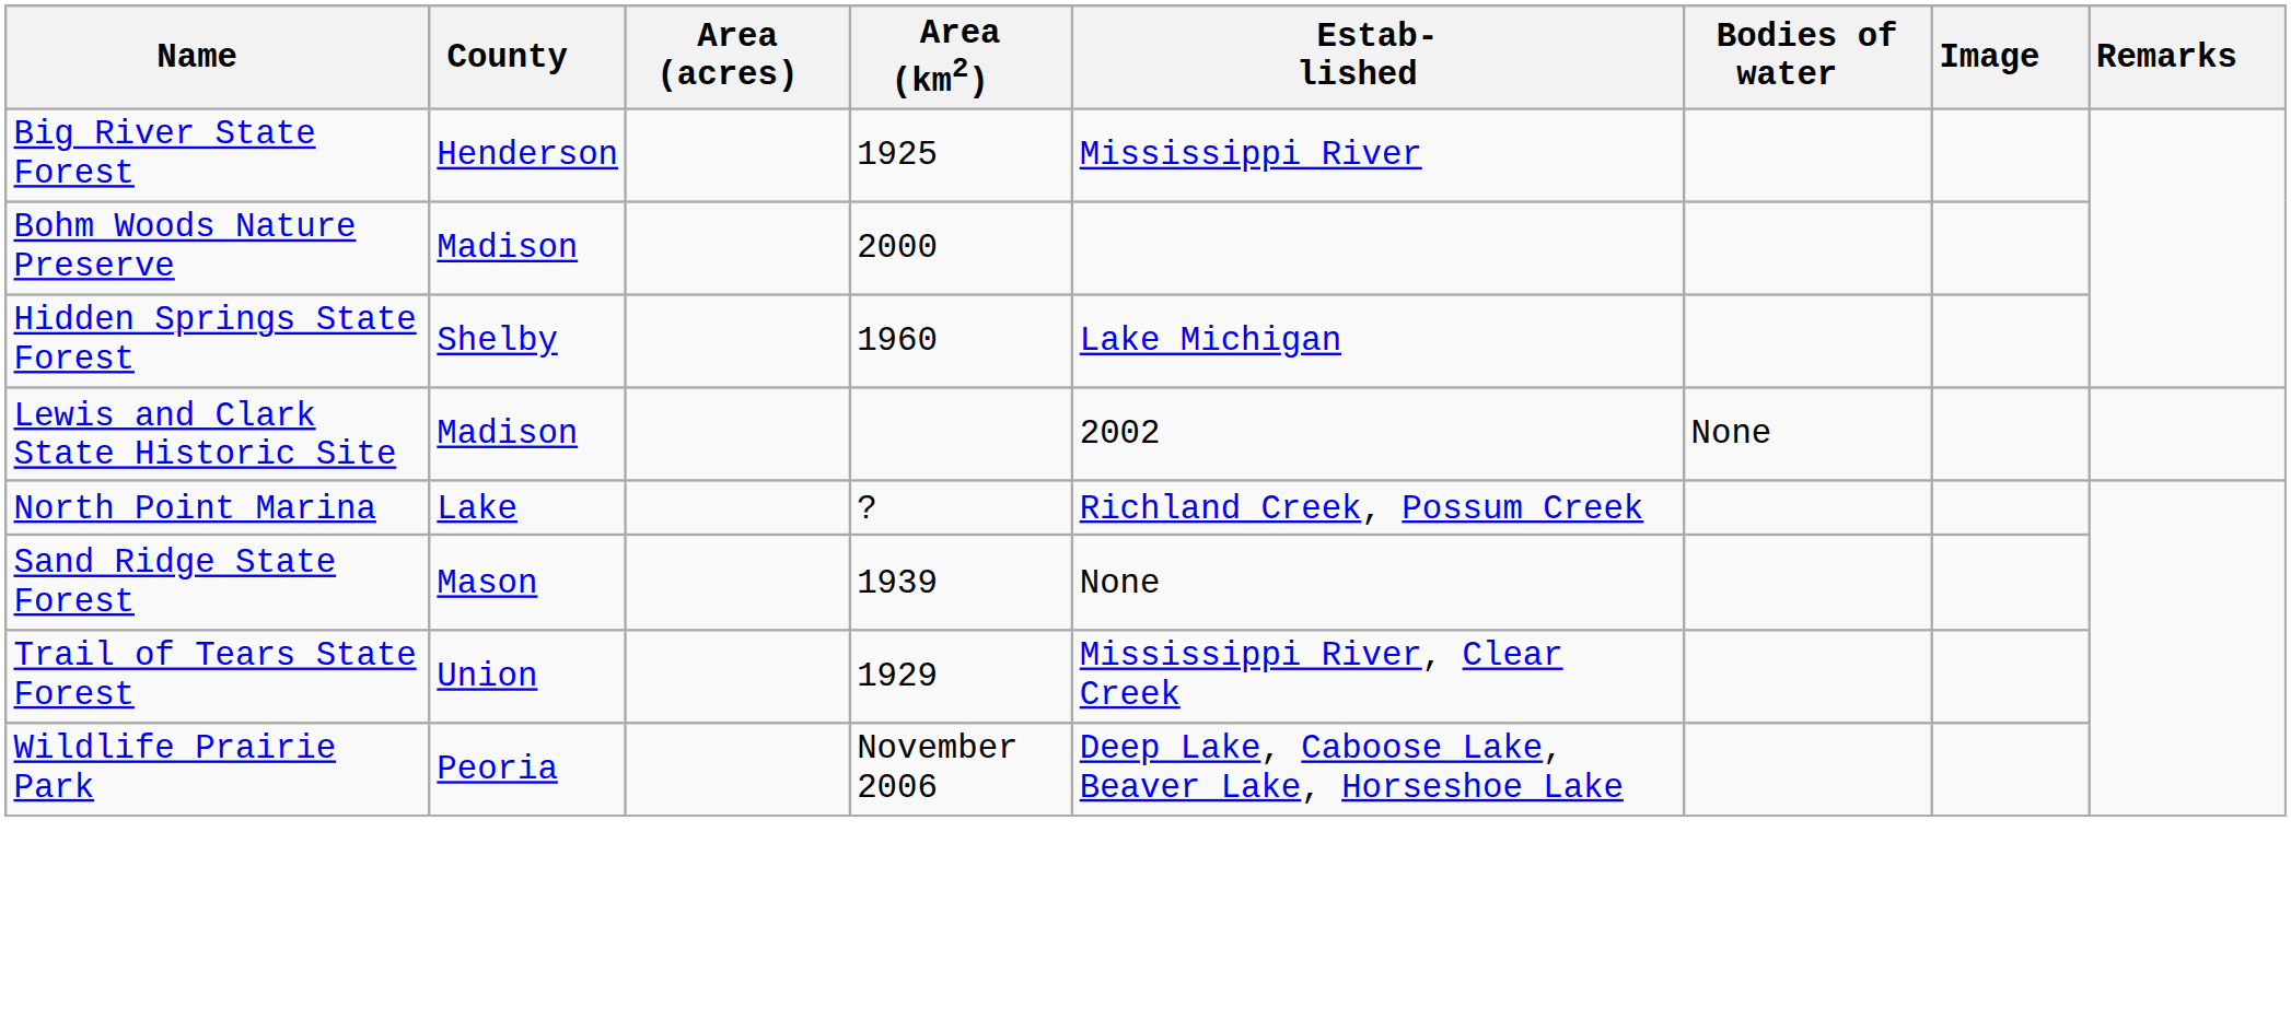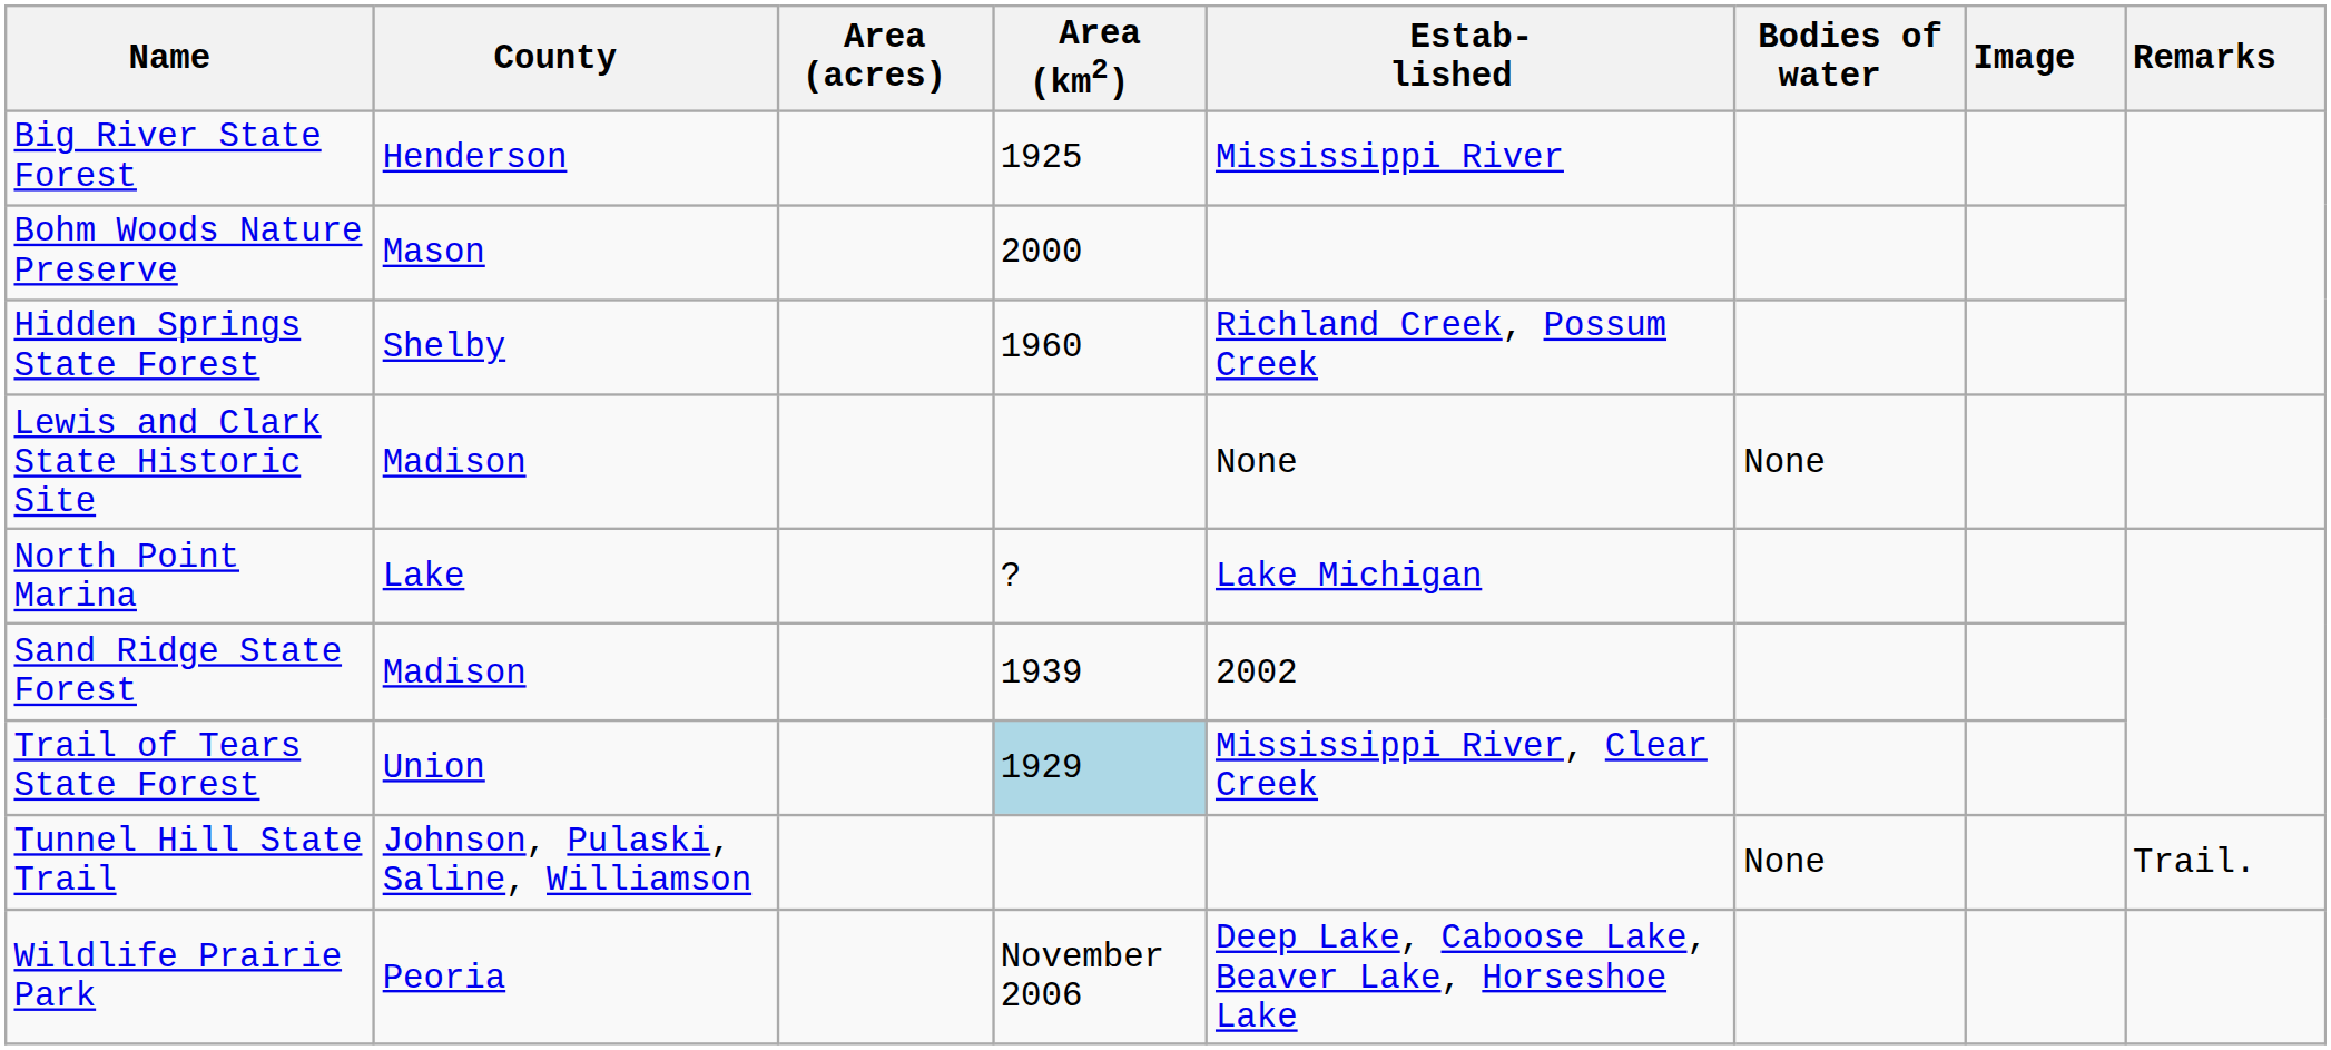Bohm Woods Nature Preserve | County: Madison -> Mason
Hidden Springs State Forest | Estab- lished: Lake Michigan -> Richland Creek, Possum Creek
Lewis and Clark State Historic Site | Estab- lished: 2002 -> None
North Point Marina | Estab- lished: Richland Creek, Possum Creek -> Lake Michigan
Sand Ridge State Forest | County: Mason -> Madison
Sand Ridge State Forest | Estab- lished: None -> 2002
Trail of Tears State Forest | Area (km2): no background -> lightblue background
+ row: Tunnel Hill State Trail | Johnson, Pulaski, Saline, Williamson | None | Trail.
